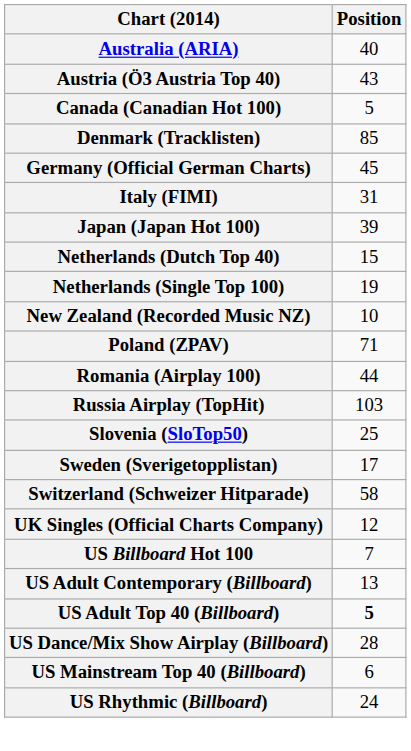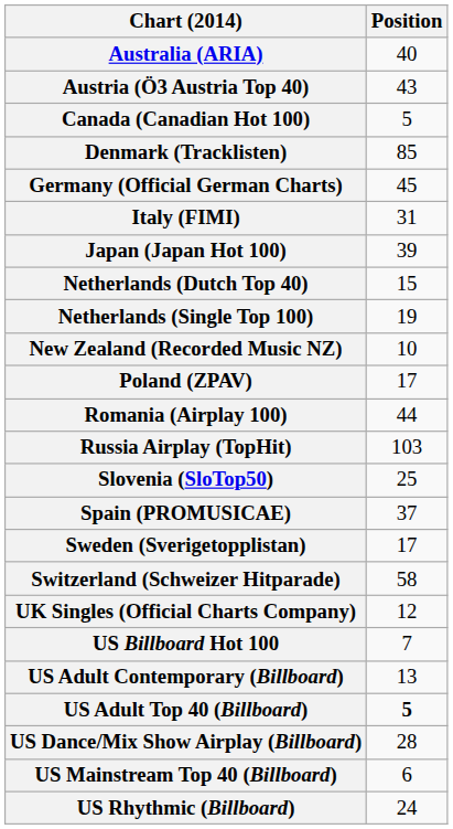Poland (ZPAV) | Position: 71 -> 17
+ row: Spain (PROMUSICAE) | 37
